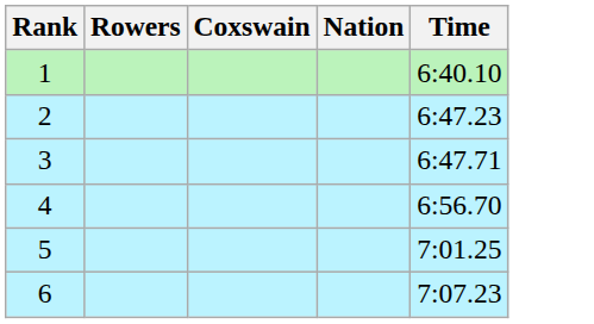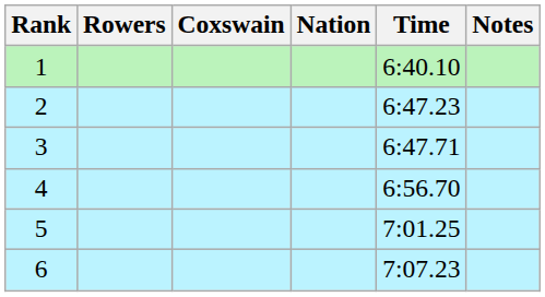+ column: Notes
